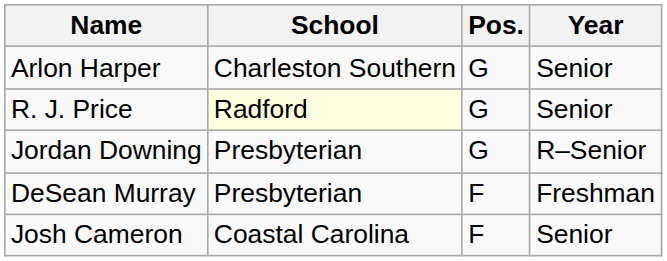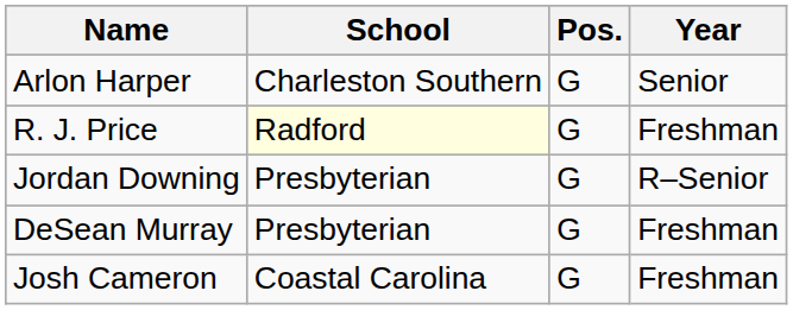R. J. Price | Year: Senior -> Freshman
DeSean Murray | Pos.: F -> G
Josh Cameron | Pos.: F -> G
Josh Cameron | Year: Senior -> Freshman
